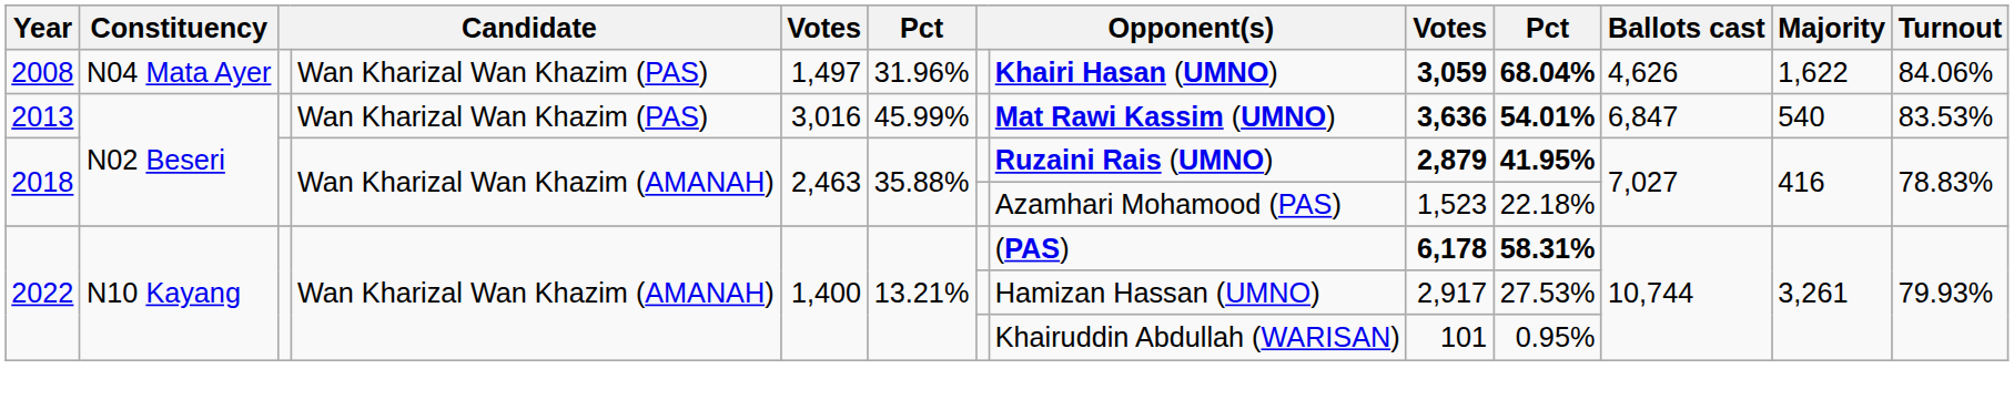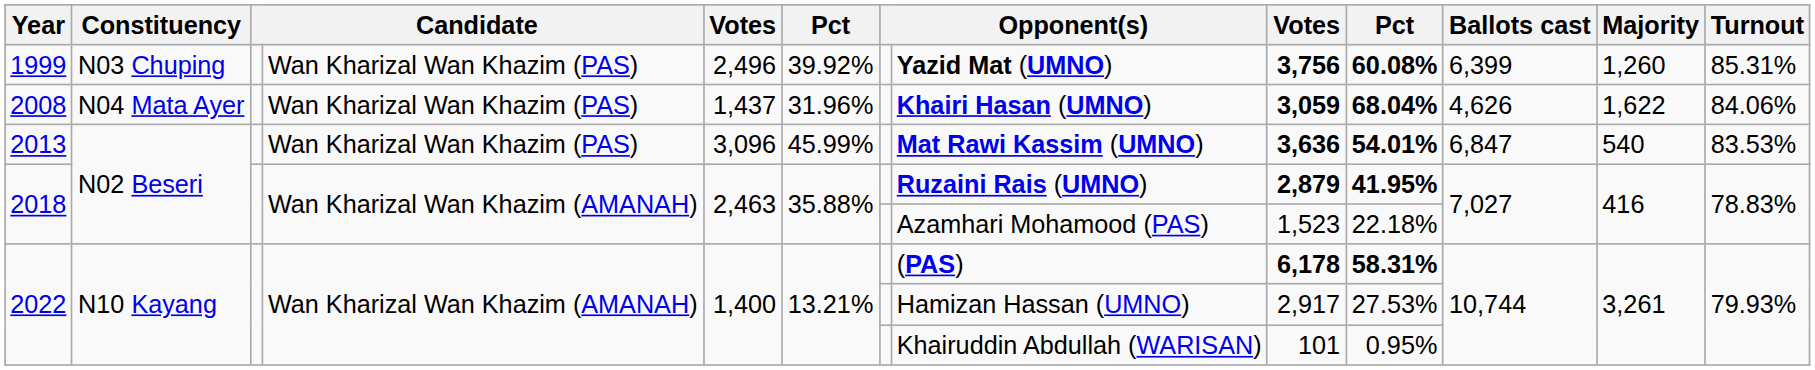+ row: 1999 | N03 Chuping | Wan Kharizal Wan Khazim (PAS) | 2,496 | 39.92% | Yazid Mat (UMNO) | 3,756 | 60.08% | 6,399 | 1,260 | 85.31%
2008 | column 5: 1,497 -> 1,437
2013 | column 5: 3,016 -> 3,096
